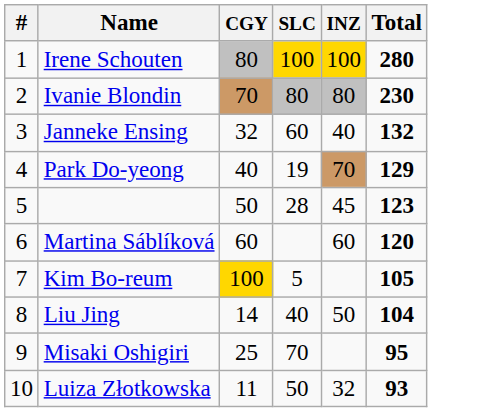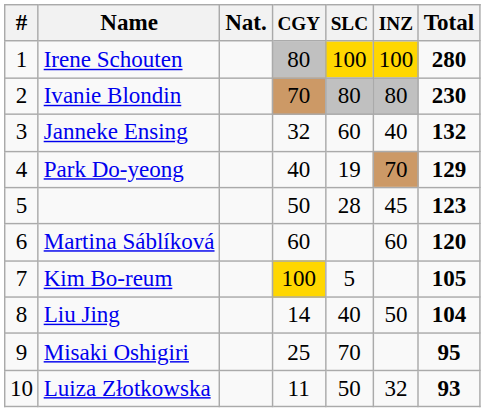+ column: Nat.
